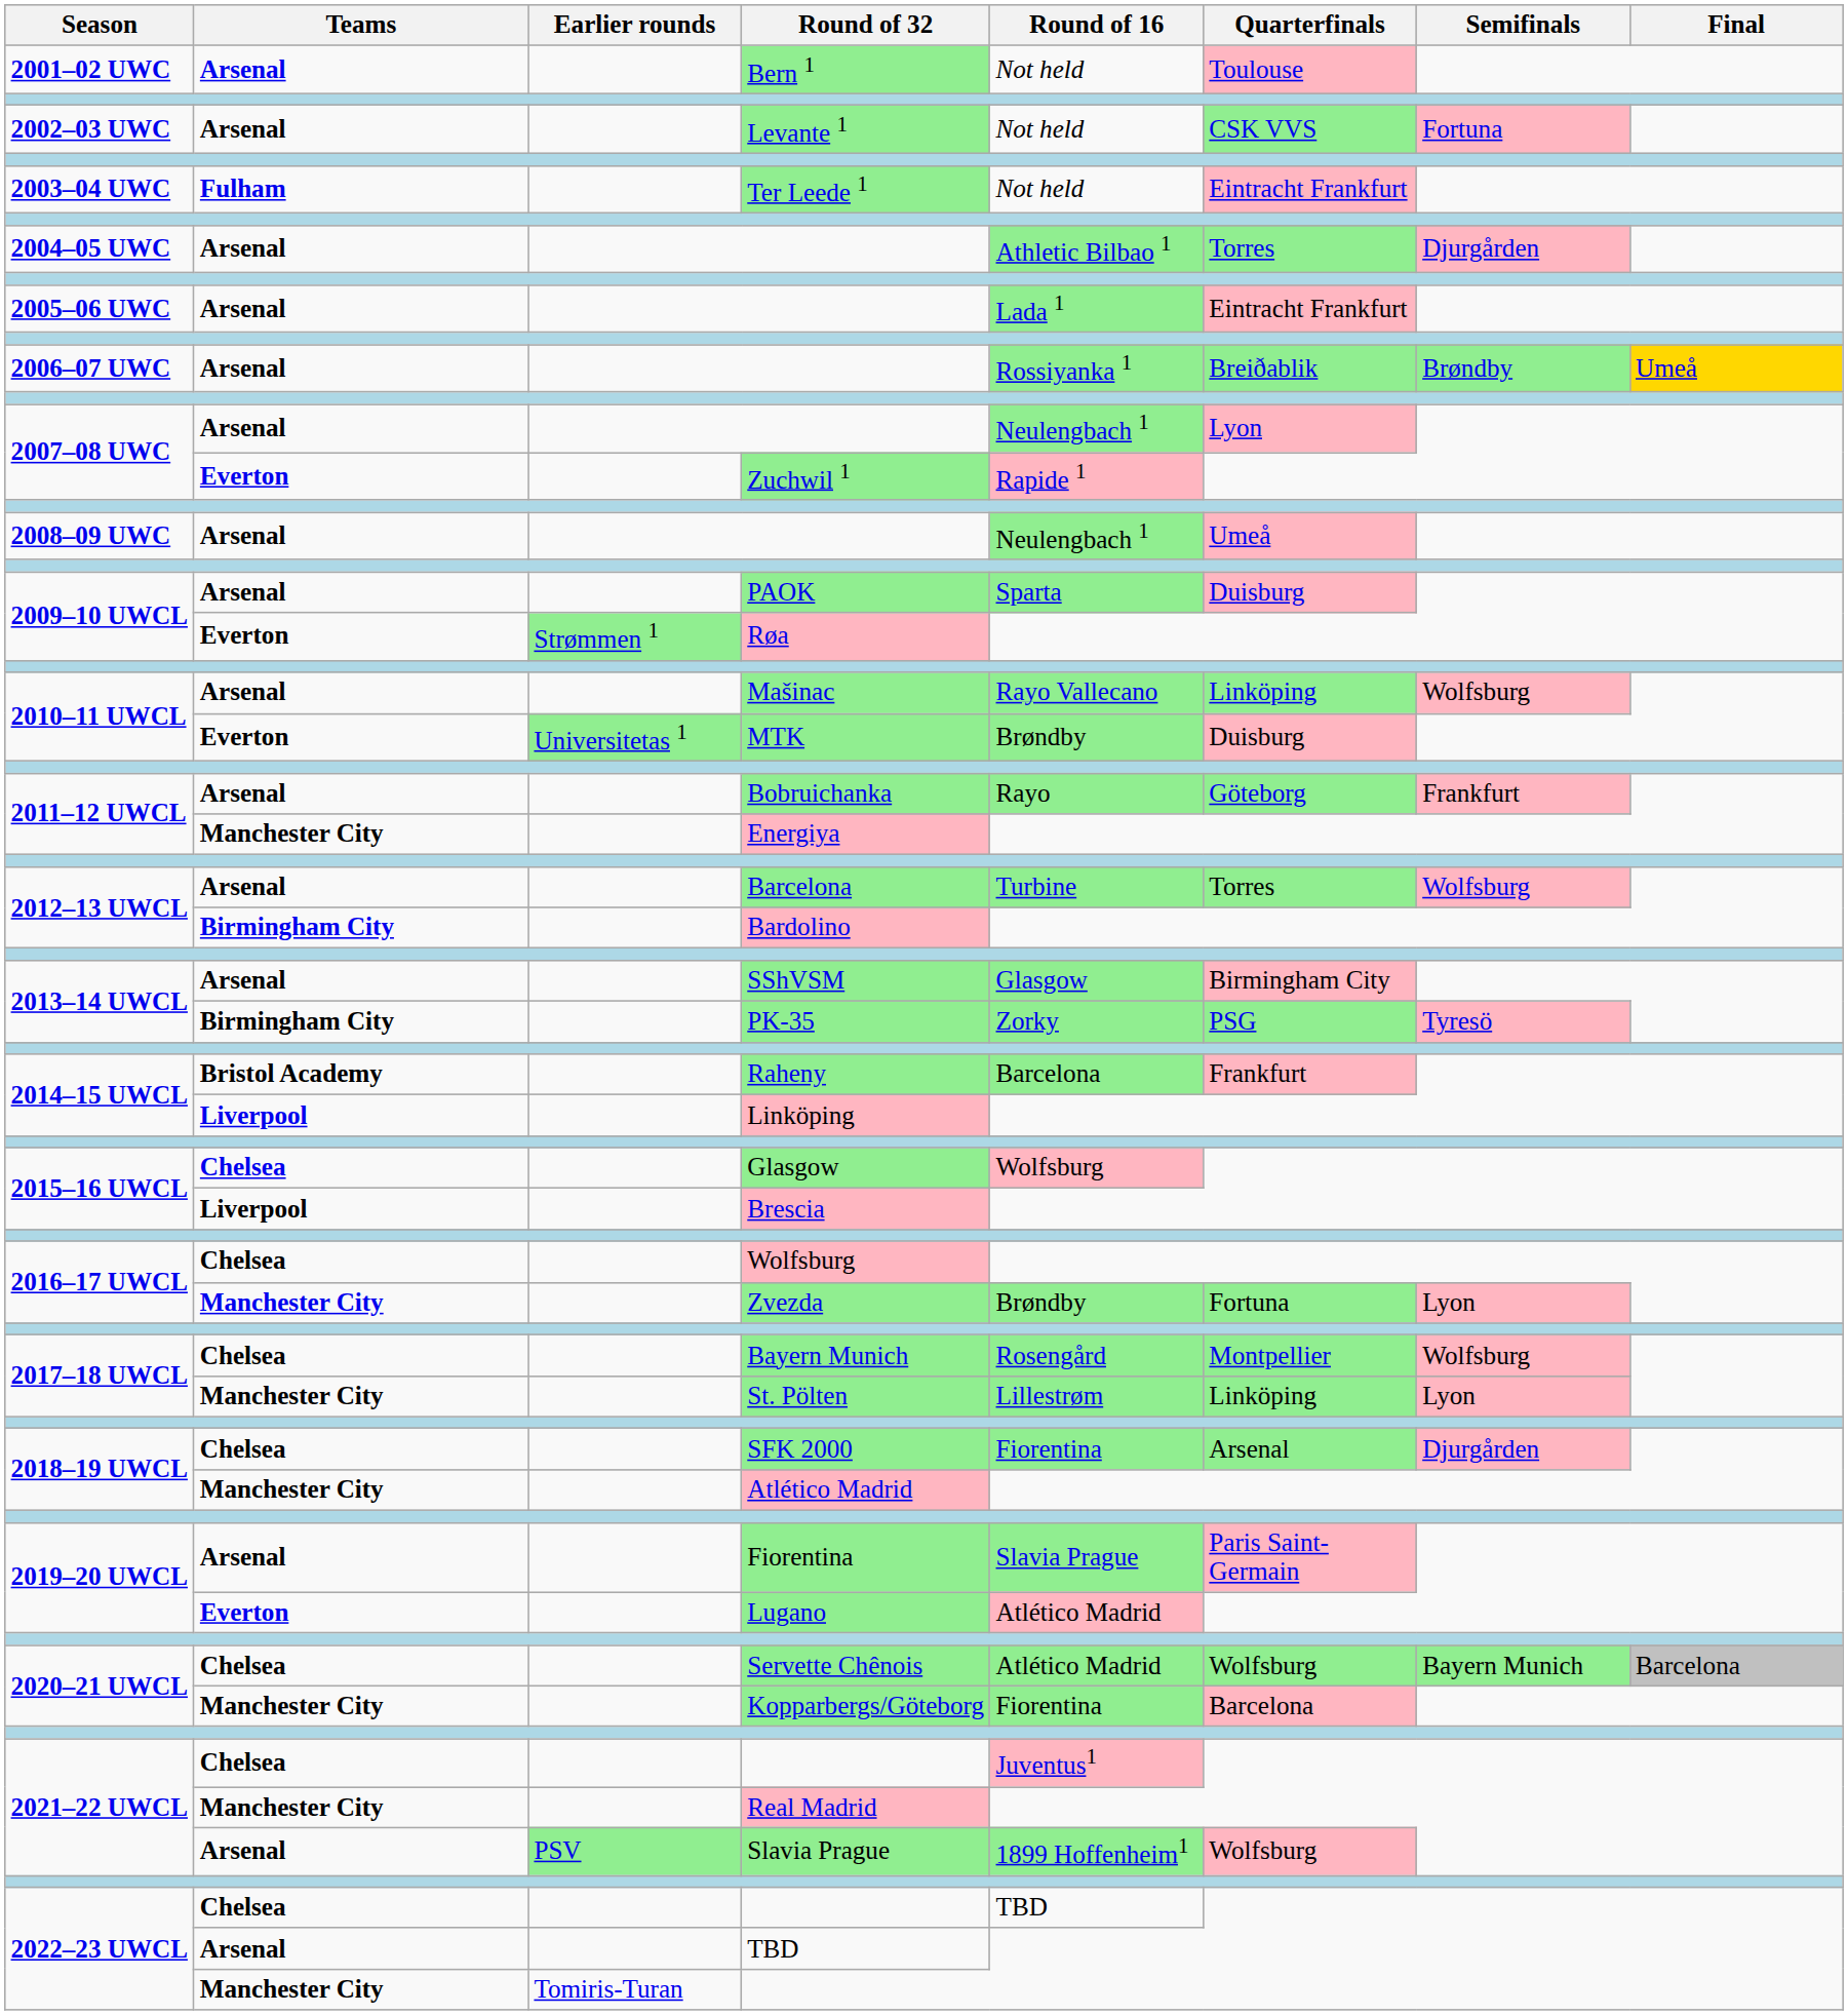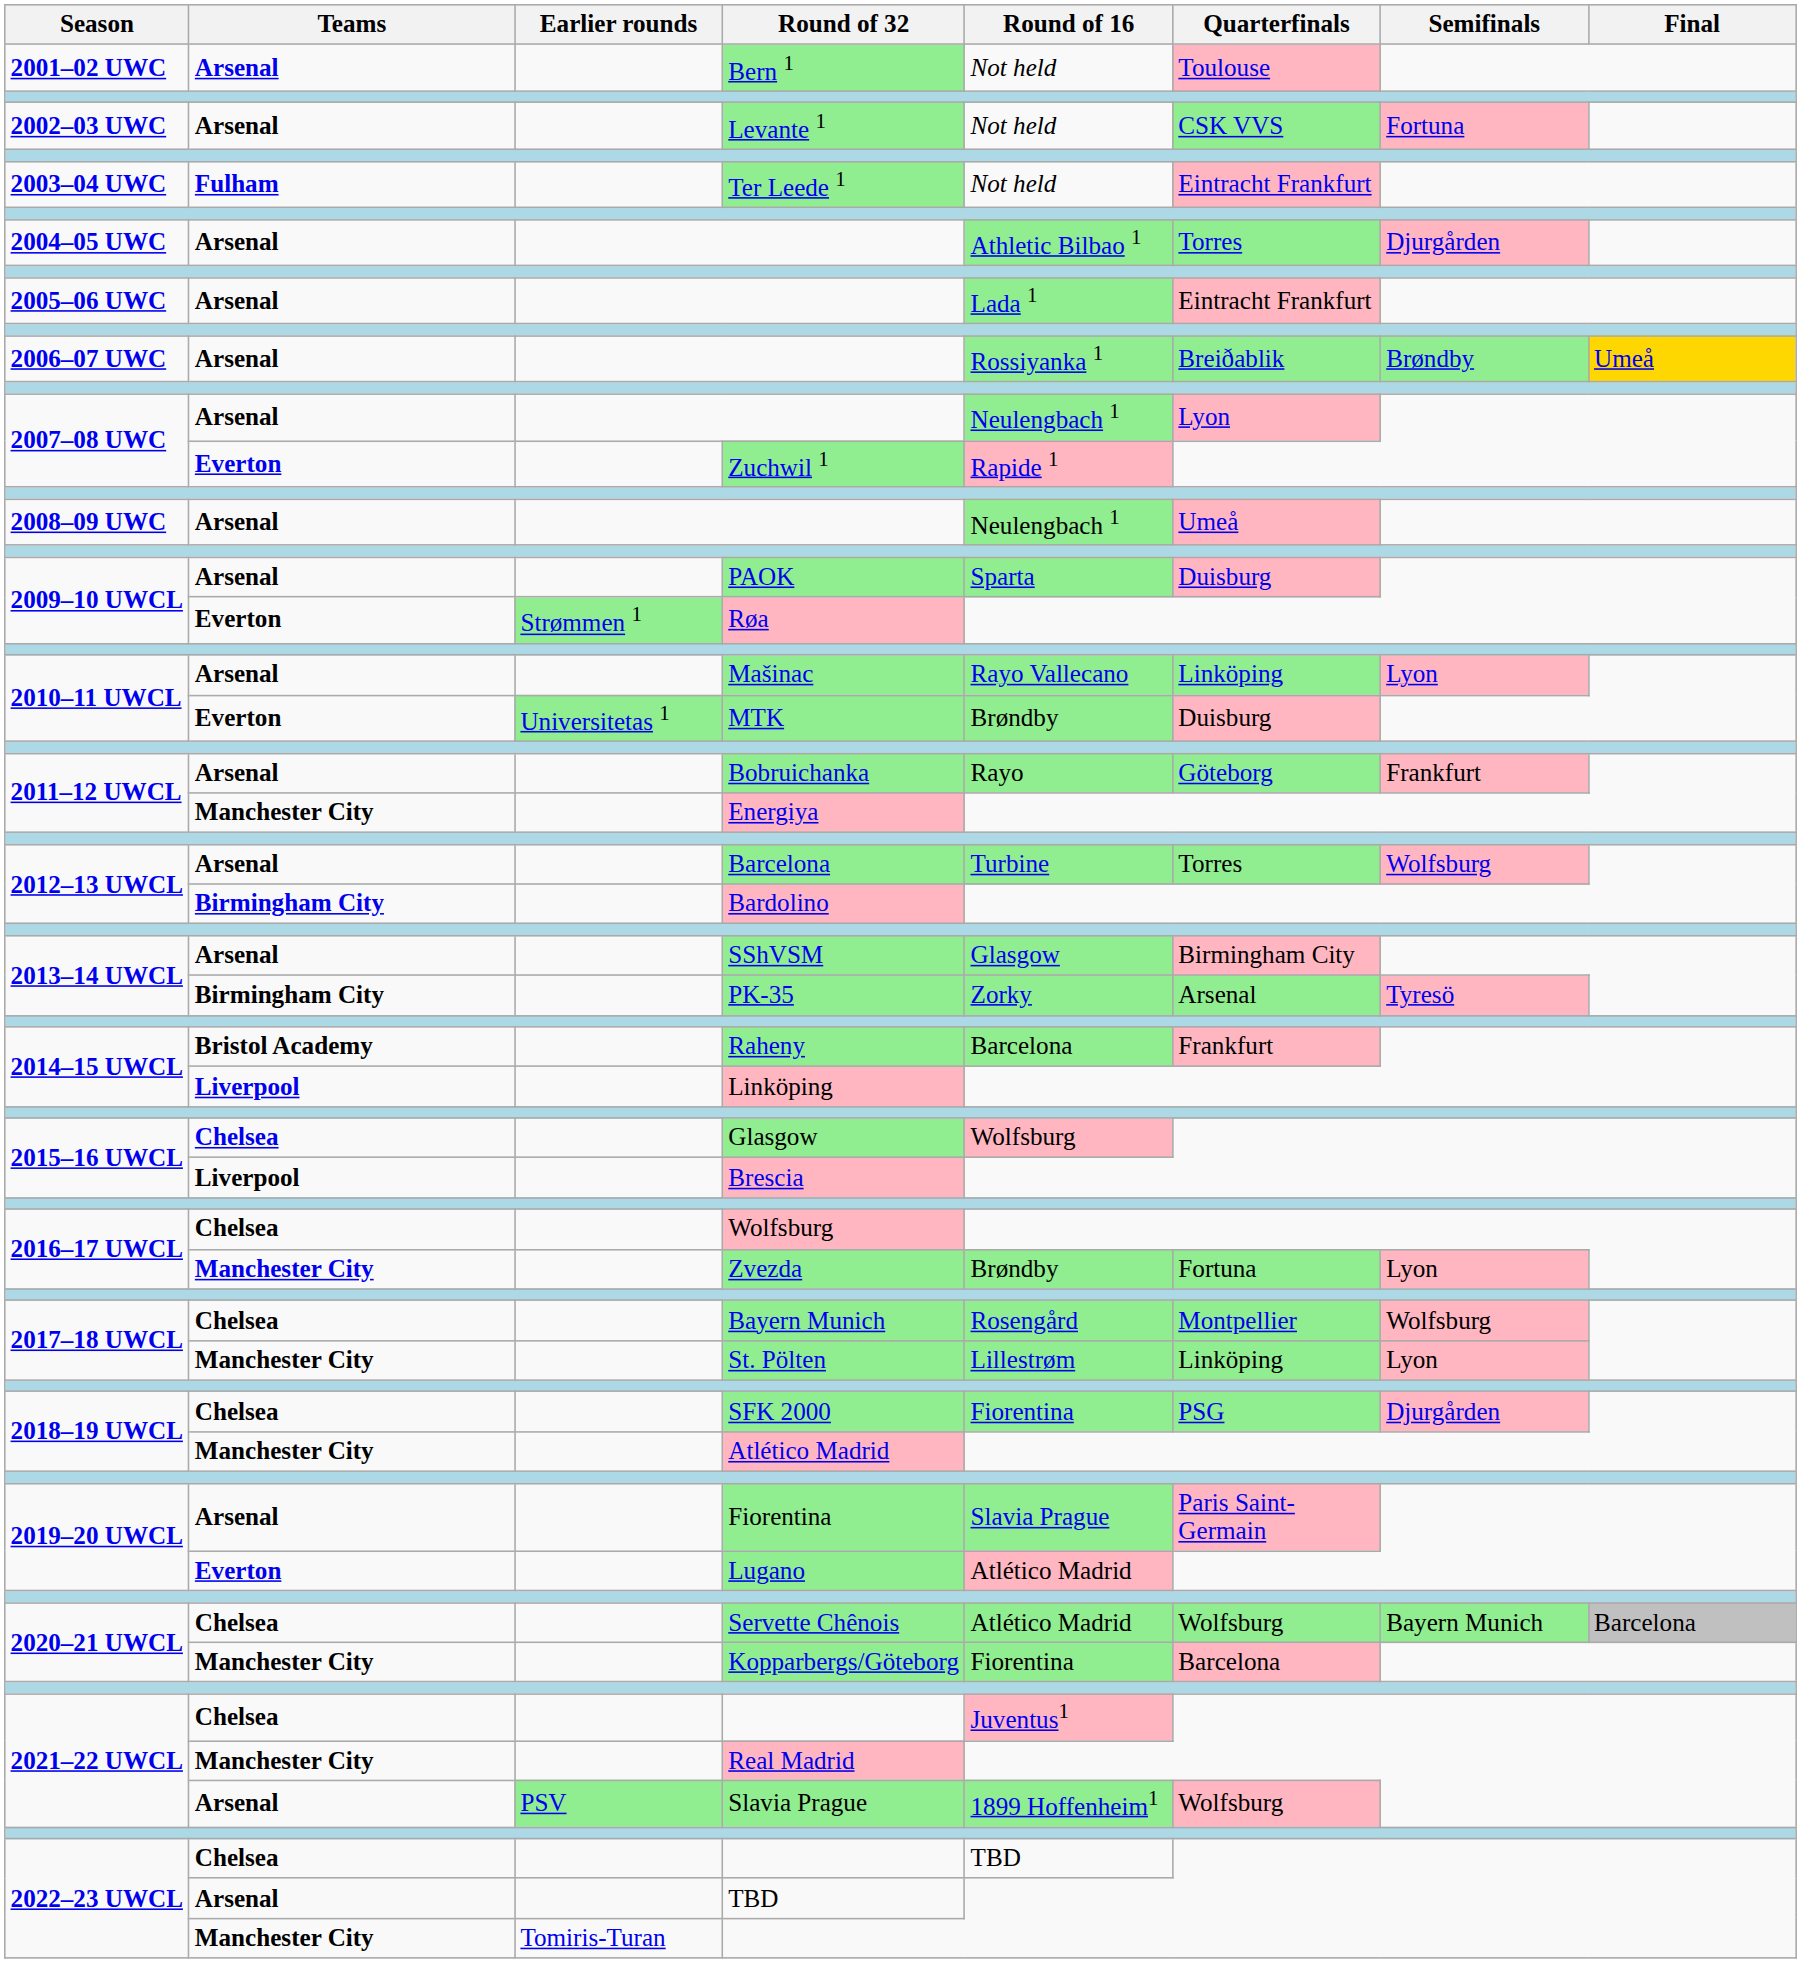Mašinac | Semifinals: Wolfsburg -> Lyon
PK-35 | Quarterfinals: PSG -> Arsenal
SFK 2000 | Quarterfinals: Arsenal -> PSG
